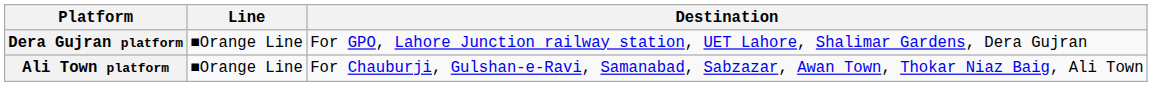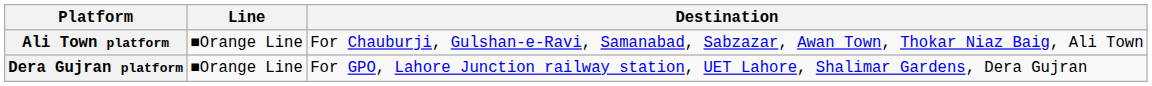rows swapped: Ali Town platform <-> Dera Gujran platform
